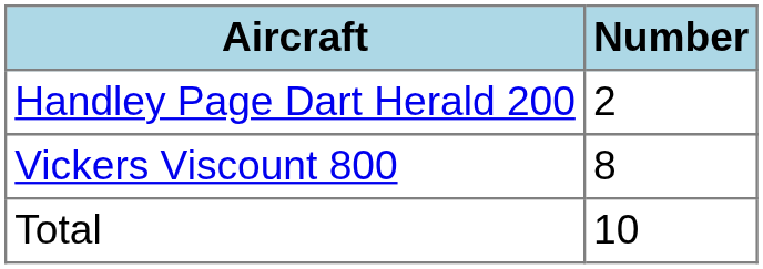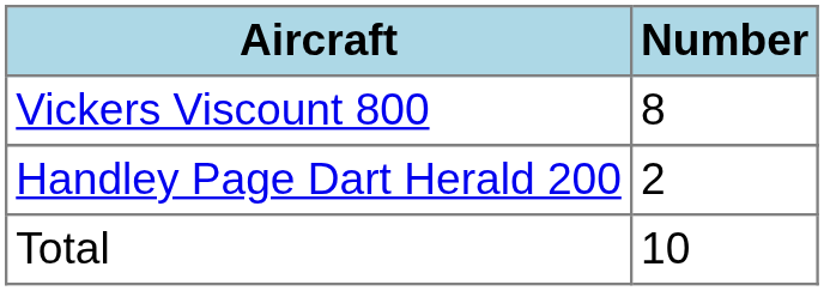rows swapped: Vickers Viscount 800 <-> Handley Page Dart Herald 200
